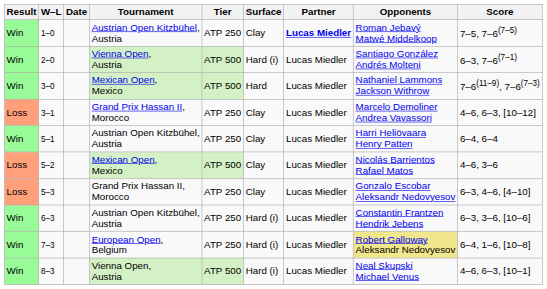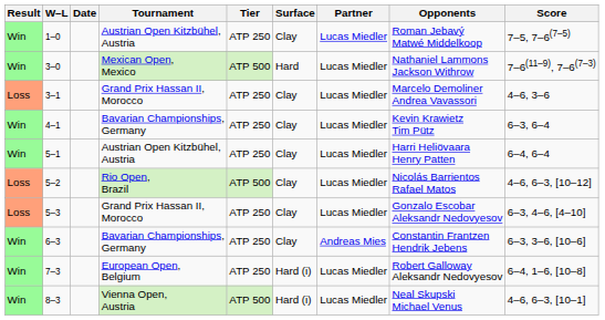1–0 | Partner: bold -> normal
- row: Win | 2–0 | Vienna Open, Austria | ATP 500 | Hard (i) | Lucas Miedler | Santiago González Andrés Molteni | 6–3, 7–6(7–1)
3–1 | Score: 4–6, 6–3, [10–12] -> 4–6, 3–6
+ row: Win | 4–1 | Bavarian Championships, Germany | ATP 250 | Clay | Lucas Miedler | Kevin Krawietz Tim Pütz | 6–3, 6–4
5–2 | Tournament: Mexican Open, Mexico -> Rio Open, Brazil
5–2 | Score: 4–6, 3–6 -> 4–6, 6–3, [10–12]
6–3 | Tournament: Austrian Open Kitzbühel, Austria -> Bavarian Championships, Germany
6–3 | Surface: Hard (i) -> Clay
6–3 | Partner: Lucas Miedler -> Andreas Mies
7–3 | Opponents: khaki background -> no background
